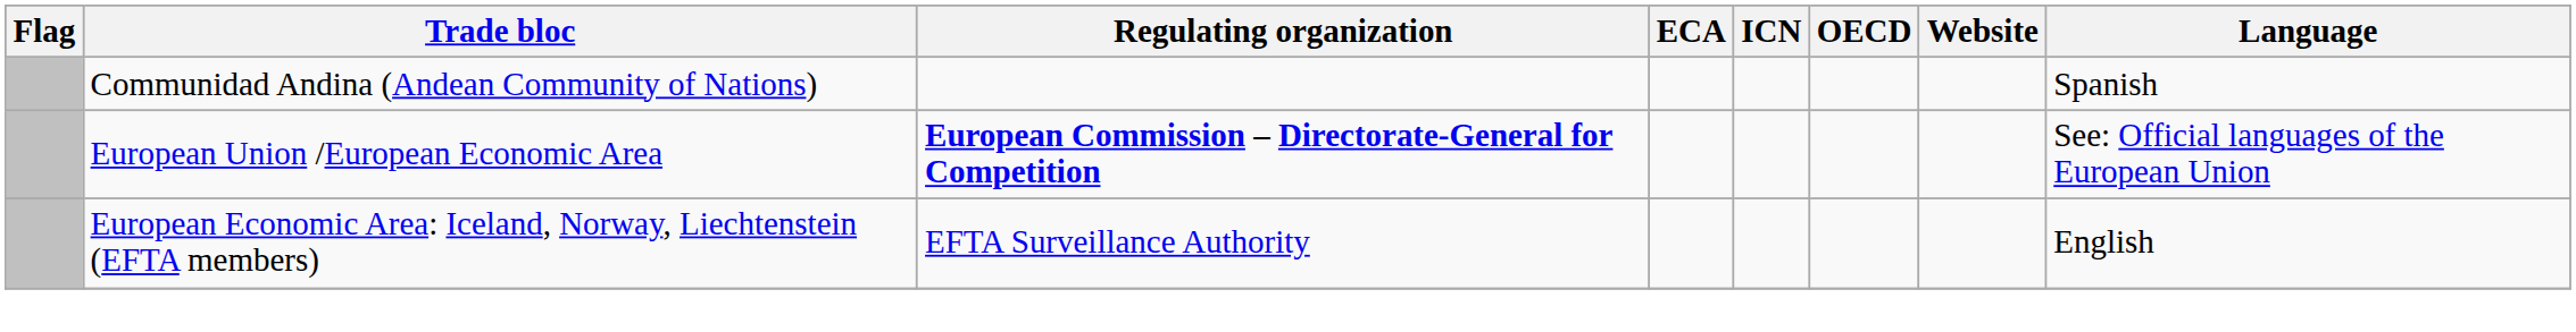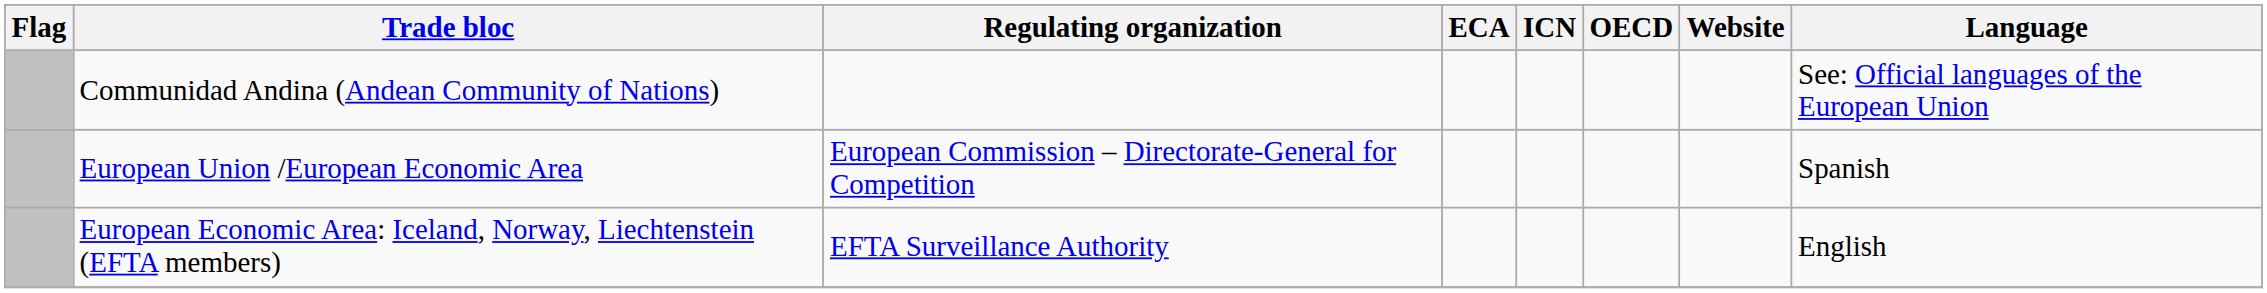Communidad Andina (Andean Community of Nations) | Language: Spanish -> See: Official languages of the European Union
European Union /European Economic Area | Regulating organization: bold -> normal
European Union /European Economic Area | Language: See: Official languages of the European Union -> Spanish
